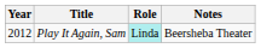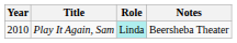Play It Again, Sam | Year: 2012 -> 2010
